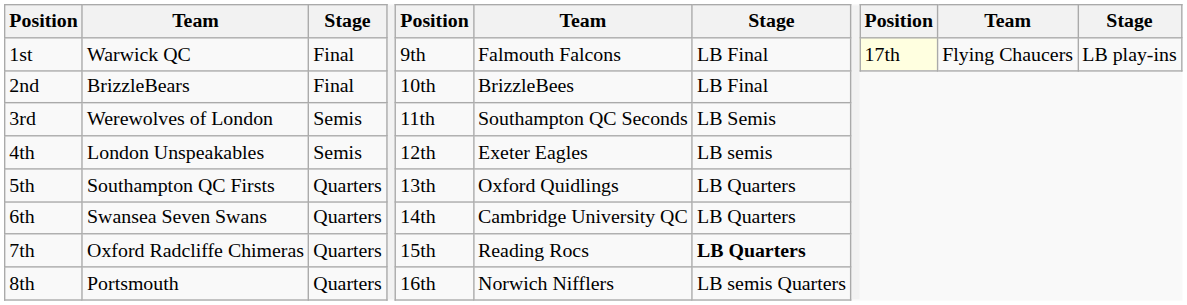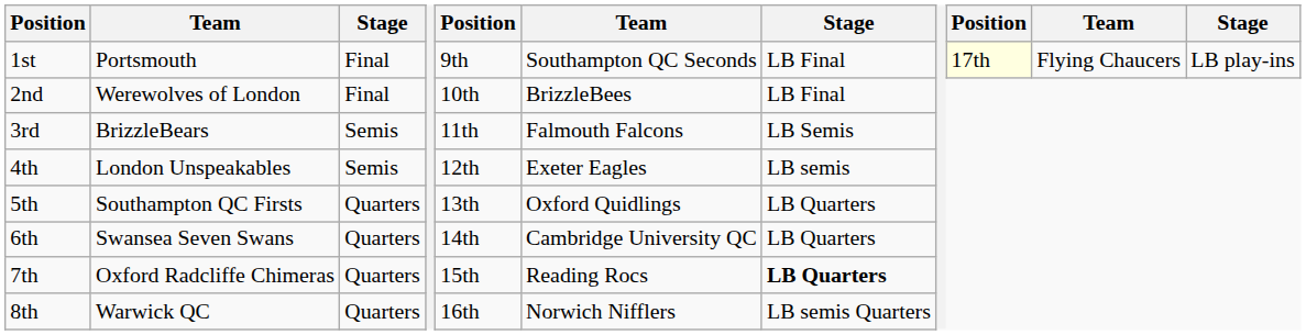1st | column 2: Warwick QC -> Portsmouth
1st | column 6: Falmouth Falcons -> Southampton QC Seconds
2nd | column 2: BrizzleBears -> Werewolves of London
3rd | column 2: Werewolves of London -> BrizzleBears
3rd | column 6: Southampton QC Seconds -> Falmouth Falcons
8th | column 2: Portsmouth -> Warwick QC
